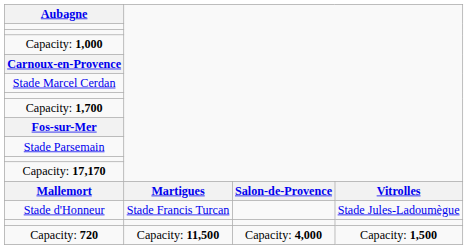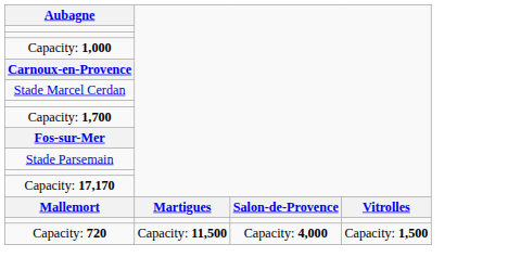- row: Stade d'Honneur | Stade Francis Turcan | Stade Jules-Ladoumègue
